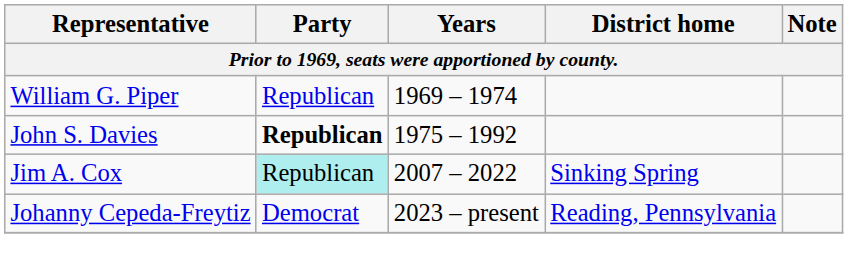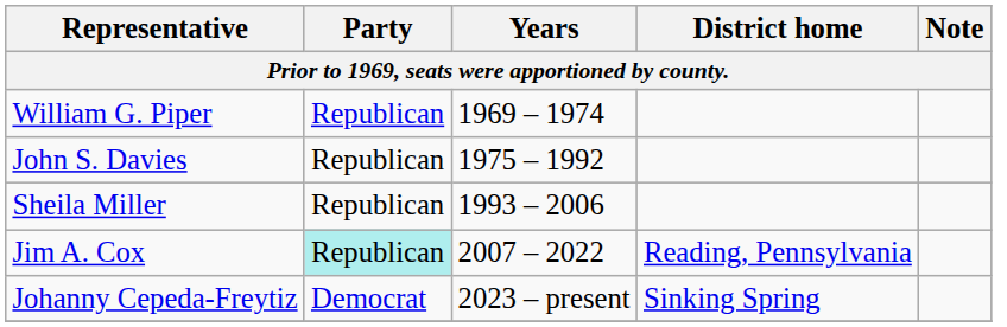John S. Davies | Party: bold -> normal
+ row: Sheila Miller | Republican | 1993 – 2006
Jim A. Cox | District home: Sinking Spring -> Reading, Pennsylvania
Johanny Cepeda-Freytiz | District home: Reading, Pennsylvania -> Sinking Spring
